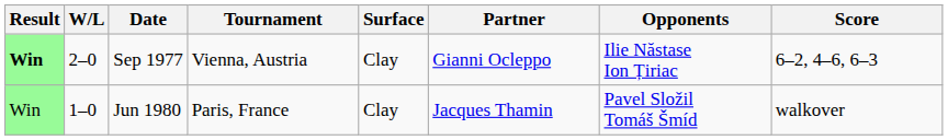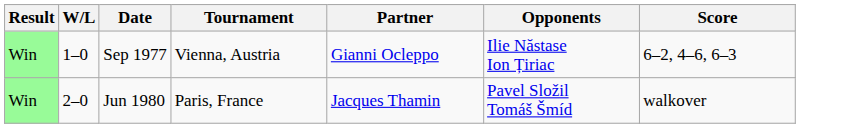- column: Surface | Clay | Clay
Sep 1977 | Result: bold -> normal
Sep 1977 | W/L: 2–0 -> 1–0
Jun 1980 | W/L: 1–0 -> 2–0
